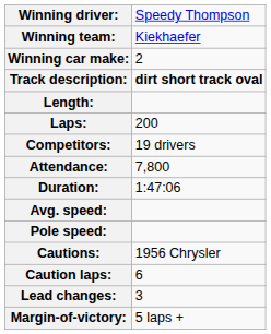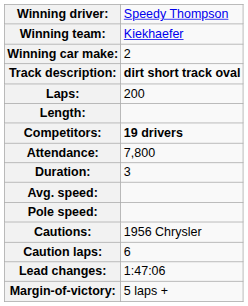rows swapped: Laps: <-> Length:
Competitors: | column 2: normal -> bold
Duration: | column 2: 1:47:06 -> 3
Lead changes: | column 2: 3 -> 1:47:06
